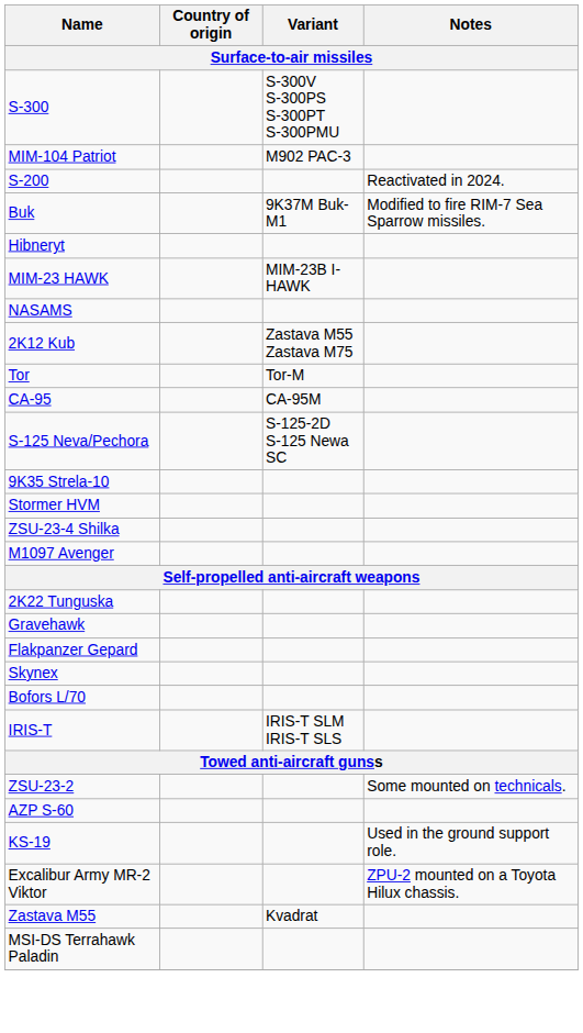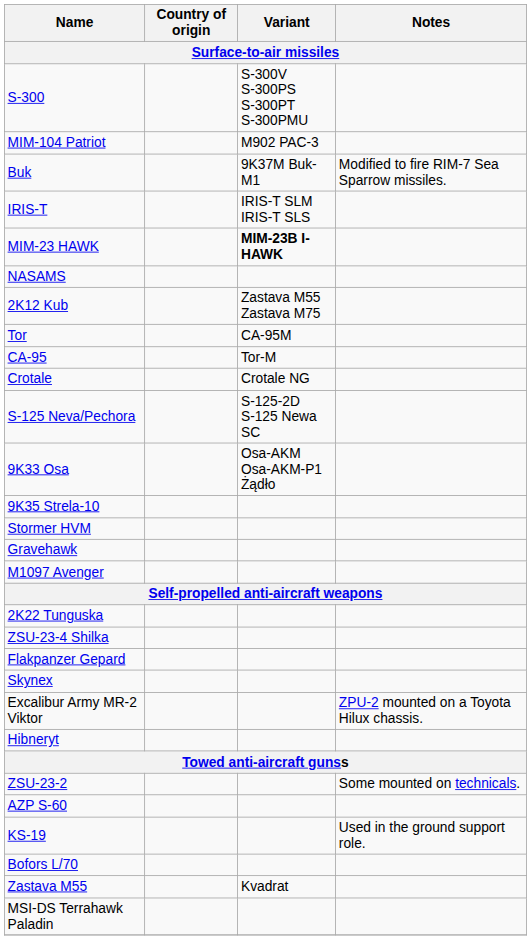- row: S-200 | Reactivated in 2024.
rows swapped: IRIS-T <-> Hibneryt
MIM-23 HAWK | Variant: normal -> bold
Tor | Variant: Tor-M -> CA-95M
CA-95 | Variant: CA-95M -> Tor-M
+ row: Crotale | Crotale NG
+ row: 9K33 Osa | Osa-AKM Osa-AKM-P1 Żądło
rows swapped: Gravehawk <-> ZSU-23-4 Shilka
rows swapped: Excalibur Army MR-2 Viktor <-> Bofors L/70
